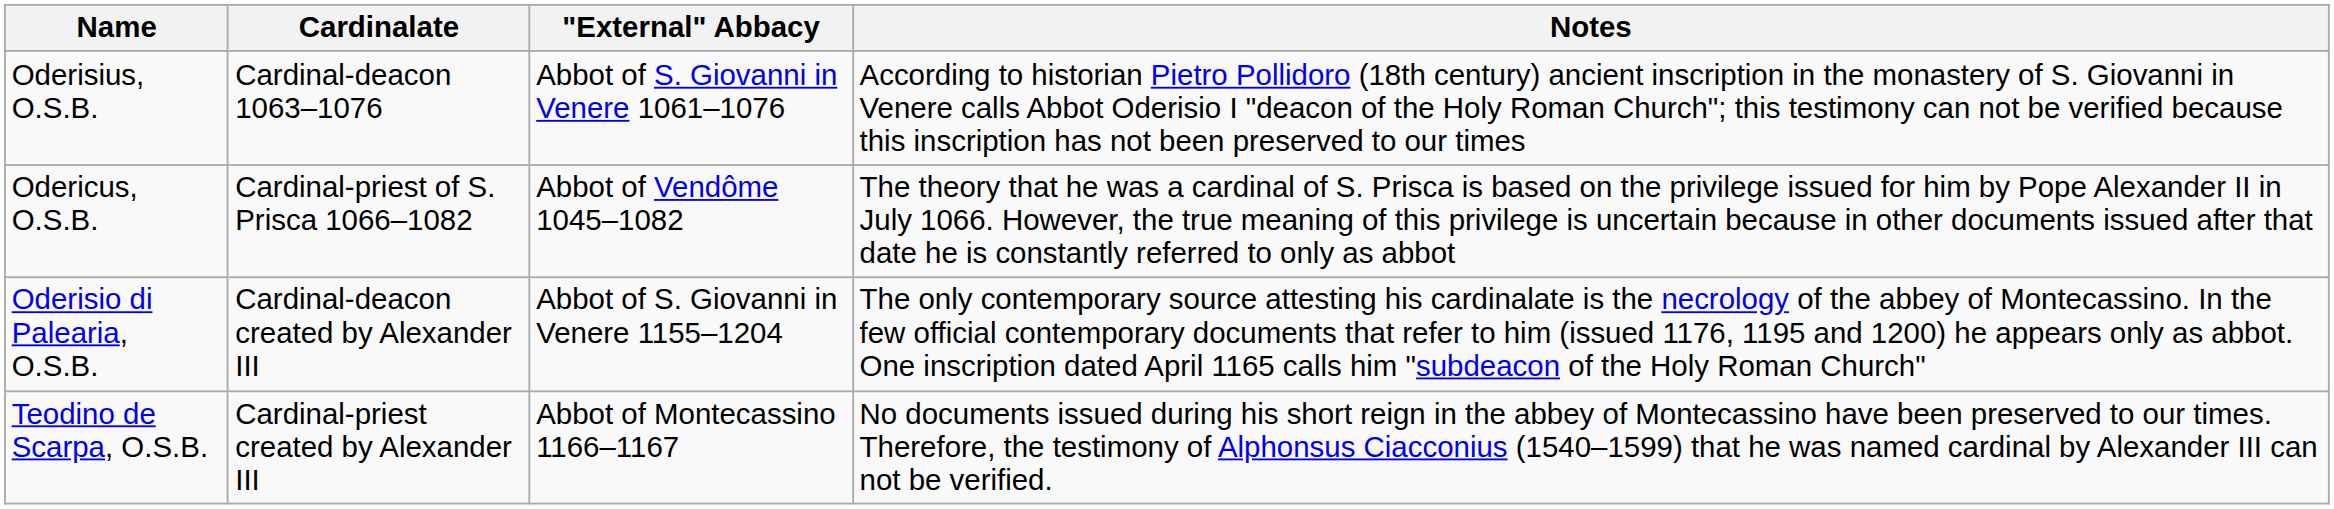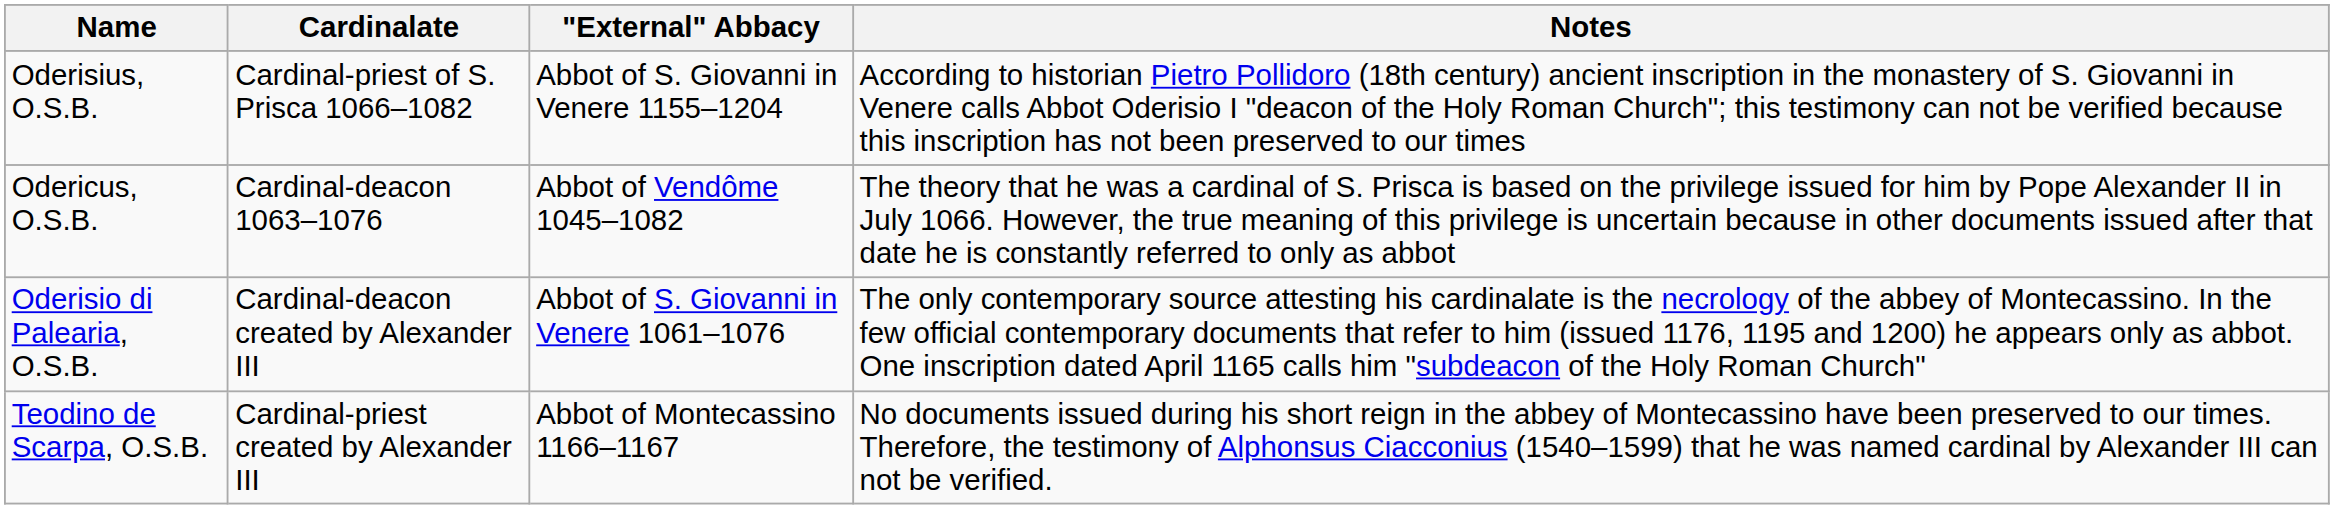Oderisius, O.S.B. | Cardinalate: Cardinal-deacon 1063–1076 -> Cardinal-priest of S. Prisca 1066–1082
Oderisius, O.S.B. | "External" Abbacy: Abbot of S. Giovanni in Venere 1061–1076 -> Abbot of S. Giovanni in Venere 1155–1204
Odericus, O.S.B. | Cardinalate: Cardinal-priest of S. Prisca 1066–1082 -> Cardinal-deacon 1063–1076
Oderisio di Palearia, O.S.B. | "External" Abbacy: Abbot of S. Giovanni in Venere 1155–1204 -> Abbot of S. Giovanni in Venere 1061–1076
